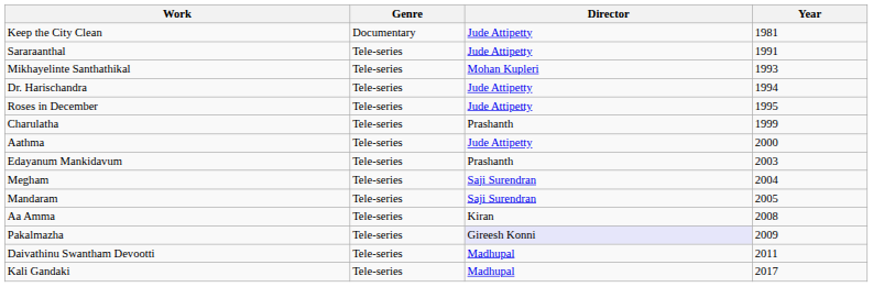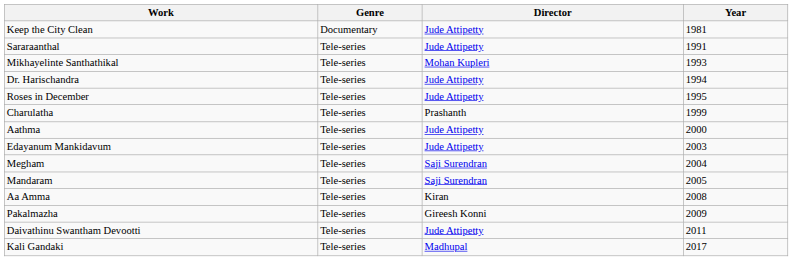Edayanum Mankidavum | Director: Prashanth -> Jude Attipetty
Pakalmazha | Director: lavender background -> no background
Daivathinu Swantham Devootti | Director: Madhupal -> Jude Attipetty
